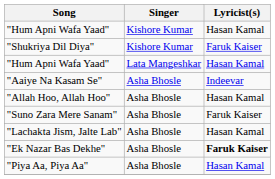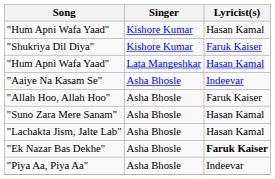"Allah Hoo, Allah Hoo" | Lyricist(s): Hasan Kamal -> Faruk Kaiser
"Suno Zara Mere Sanam" | Lyricist(s): Faruk Kaiser -> Hasan Kamal
"Piya Aa, Piya Aa" | Lyricist(s): Hasan Kamal -> Indeevar
